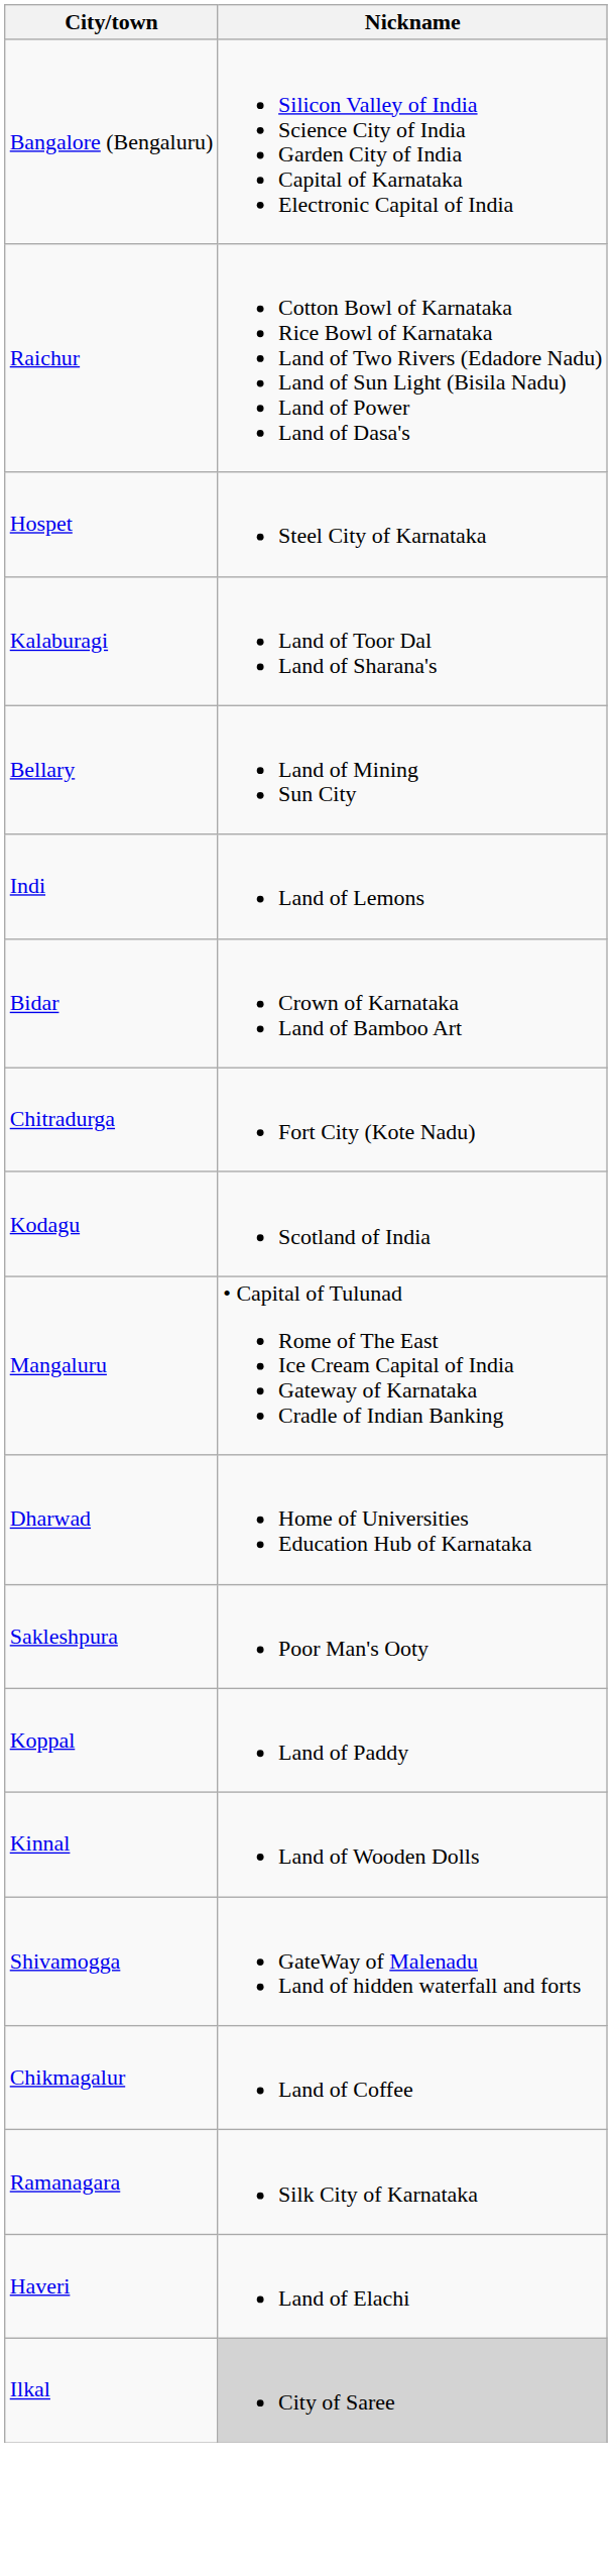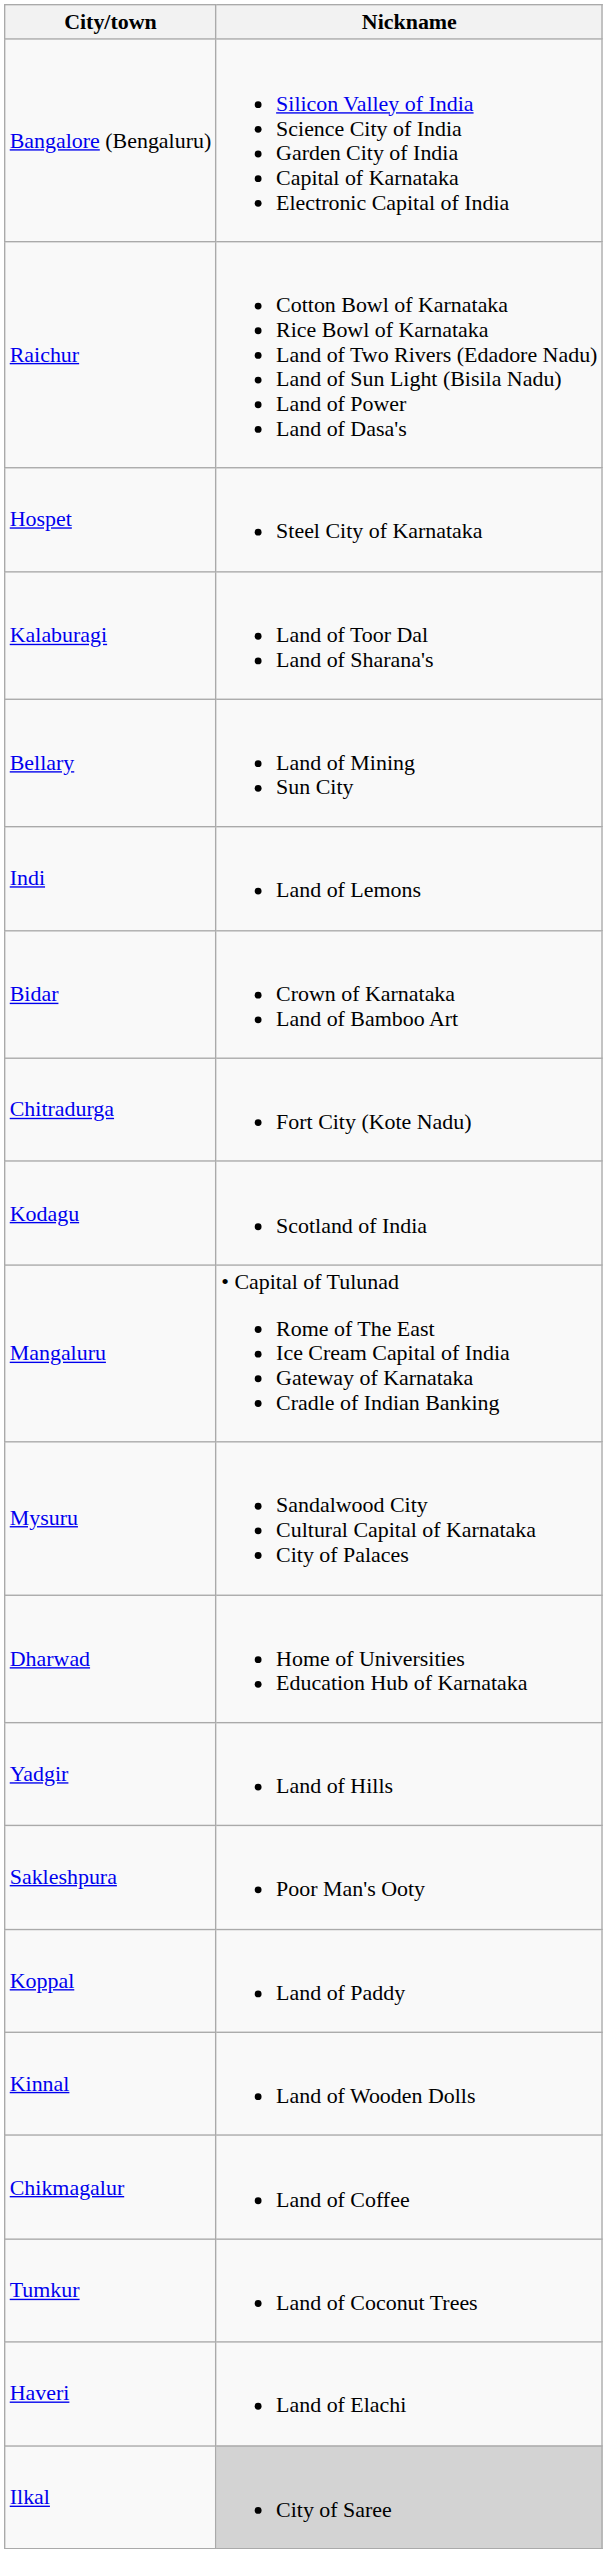+ row: Mysuru | Sandalwood City Cultural Capital of Karnataka City of Palaces
+ row: Yadgir | Land of Hills
- row: Shivamogga | GateWay of Malenadu Land of hidden waterfall and forts
+ row: Tumkur | Land of Coconut Trees
- row: Ramanagara | Silk City of Karnataka
